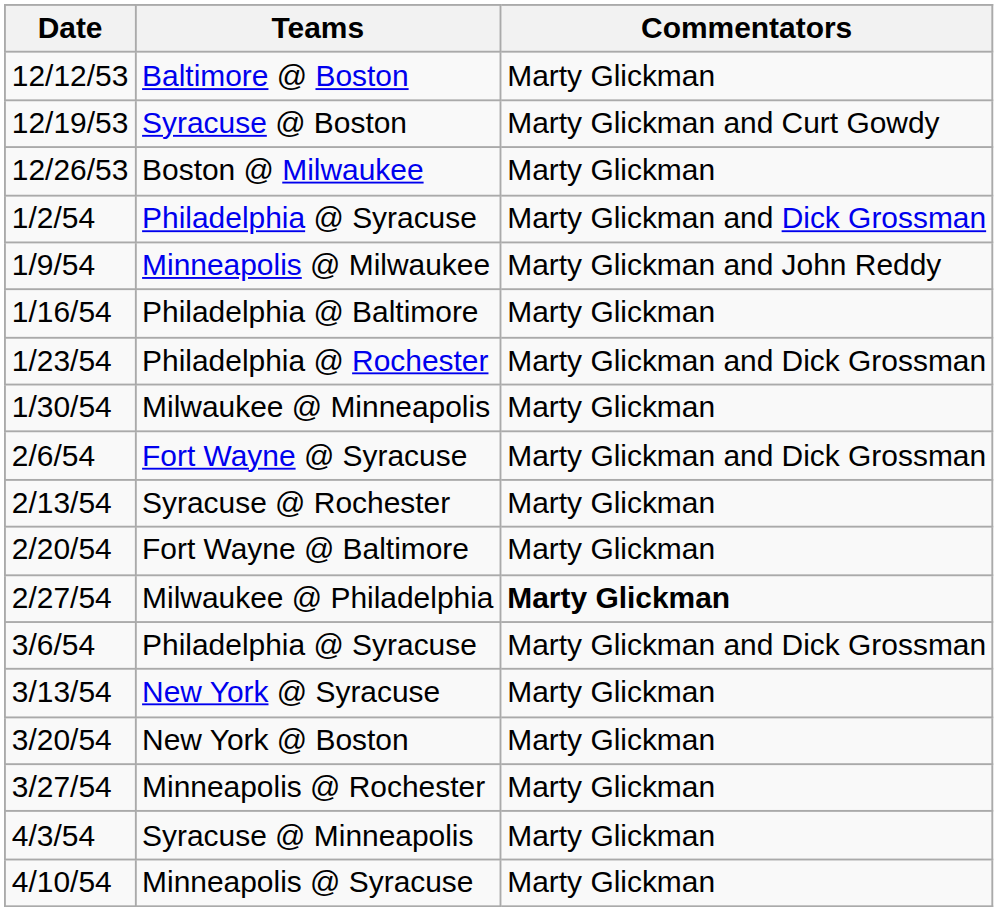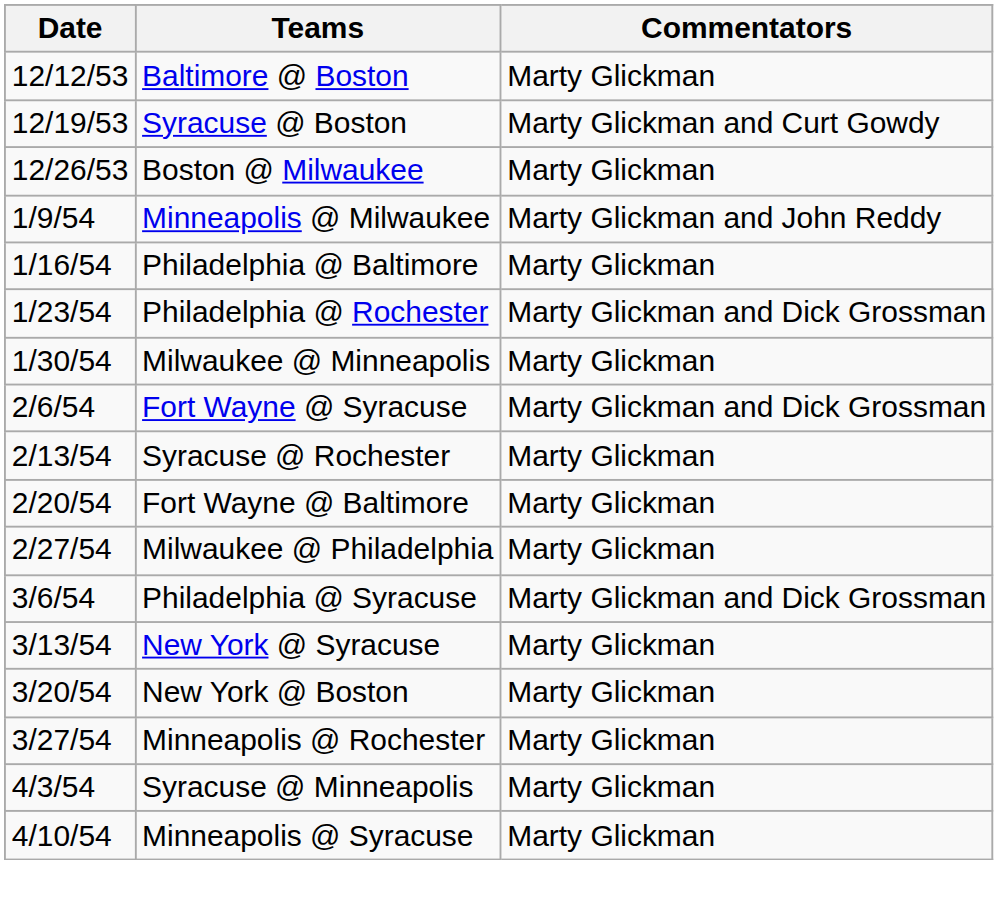- row: 1/2/54 | Philadelphia @ Syracuse | Marty Glickman and Dick Grossman
Milwaukee @ Philadelphia | Commentators: bold -> normal
